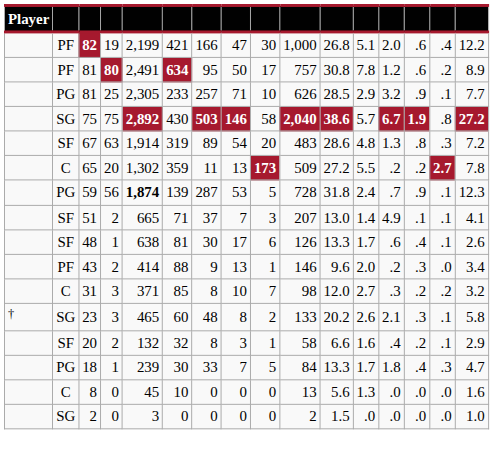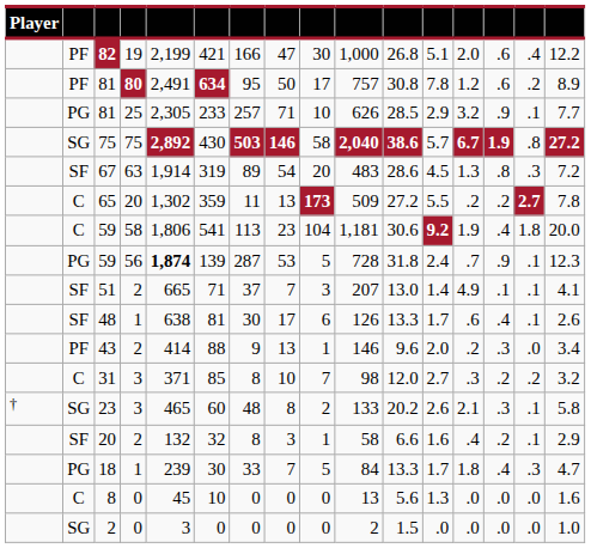67 | column 12: 4.8 -> 4.5
+ row: C | 59 | 58 | 1,806 | 541 | 113 | 23 | 104 | 1,181 | 30.6 | 9.2 | 1.9 | .4 | 1.8 | 20.0
